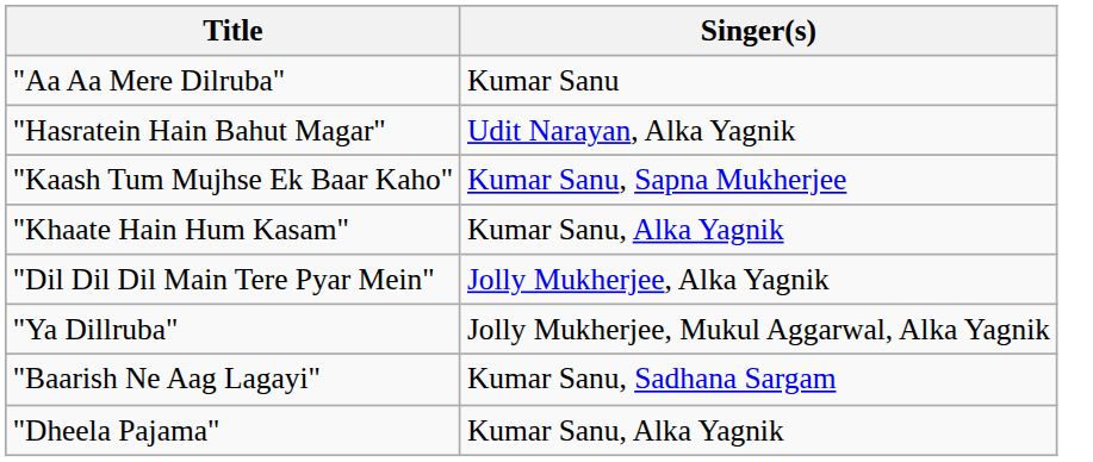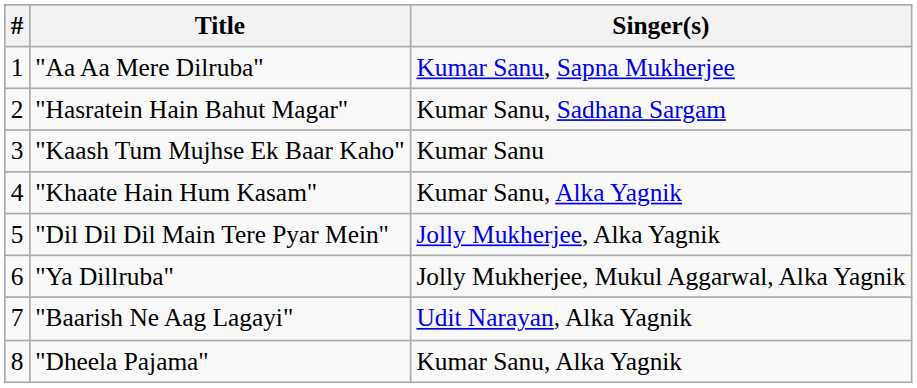+ column: # | 1 | 2 | 3 | 4 | 5 | 6 | 7 | 8
"Aa Aa Mere Dilruba" | Singer(s): Kumar Sanu -> Kumar Sanu, Sapna Mukherjee
"Hasratein Hain Bahut Magar" | Singer(s): Udit Narayan, Alka Yagnik -> Kumar Sanu, Sadhana Sargam
"Kaash Tum Mujhse Ek Baar Kaho" | Singer(s): Kumar Sanu, Sapna Mukherjee -> Kumar Sanu
"Baarish Ne Aag Lagayi" | Singer(s): Kumar Sanu, Sadhana Sargam -> Udit Narayan, Alka Yagnik
